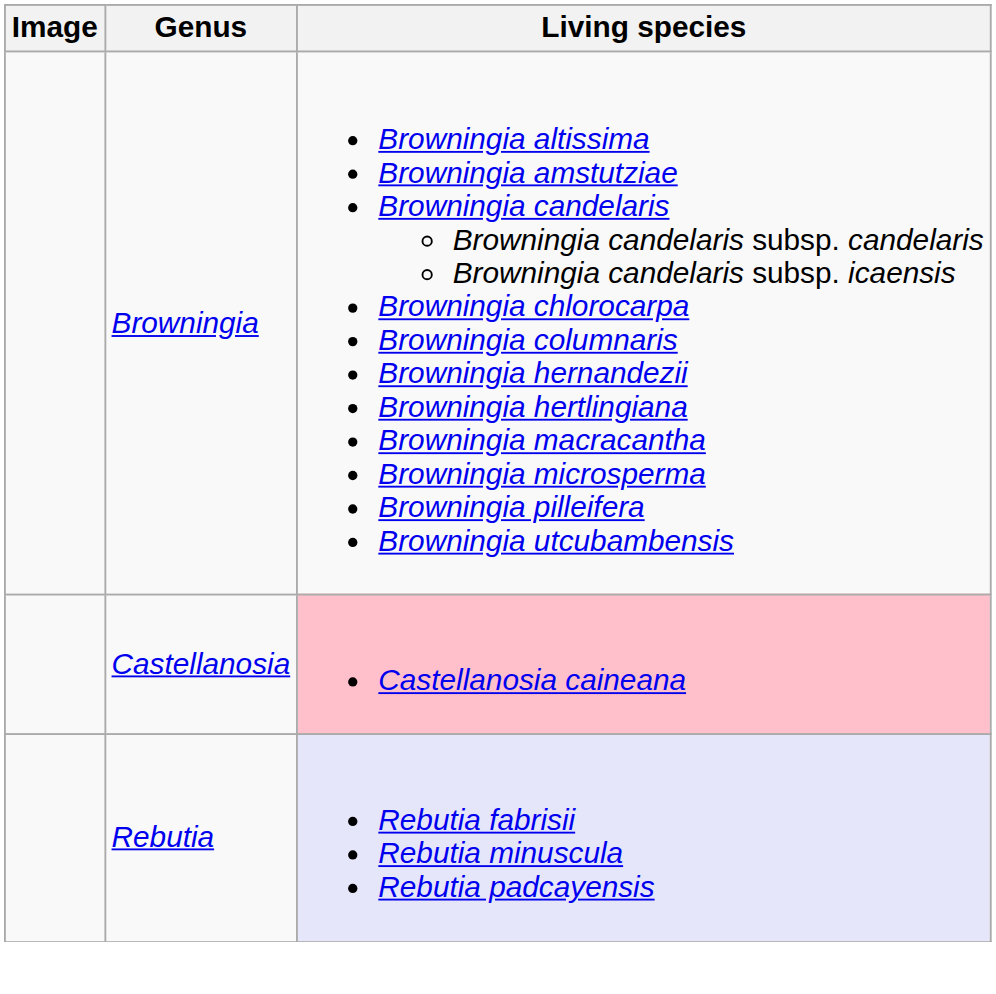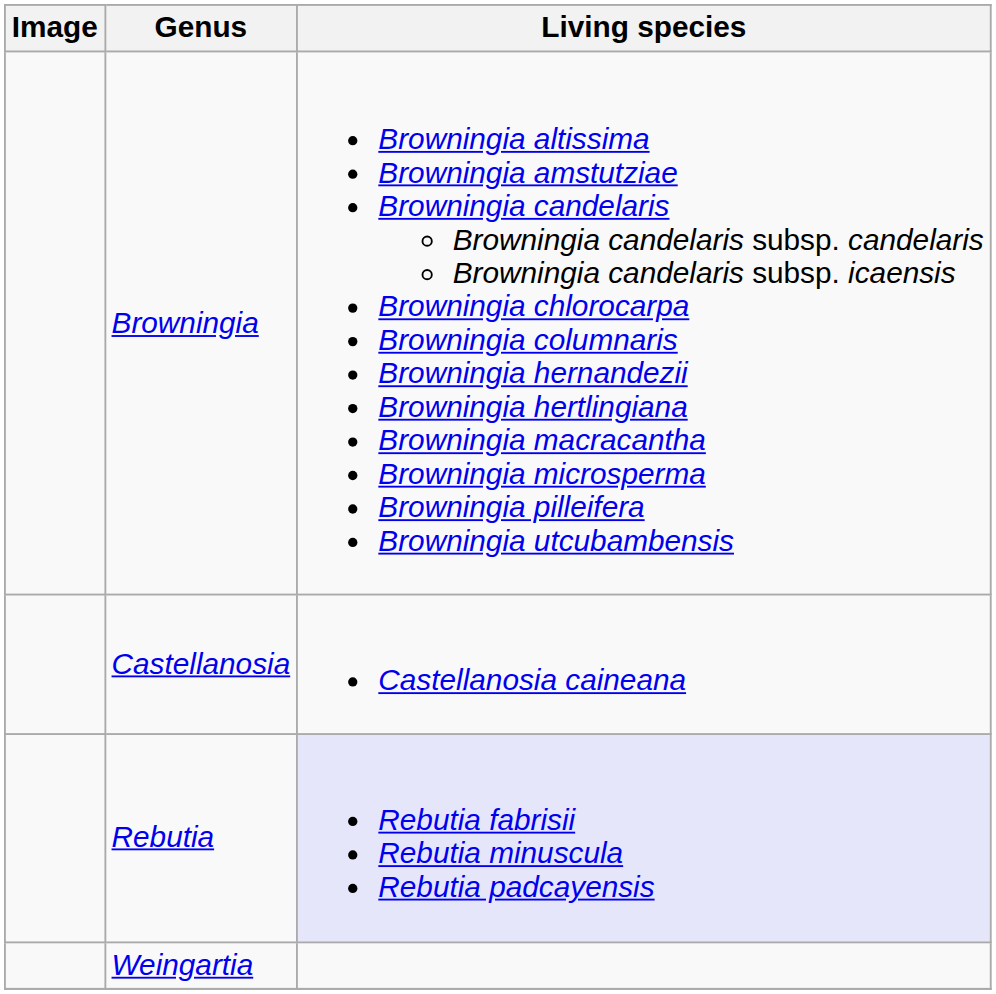Castellanosia | Living species: pink background -> no background
+ row: Weingartia
